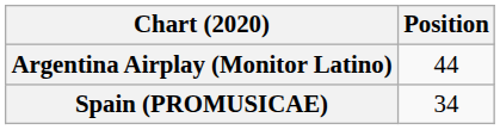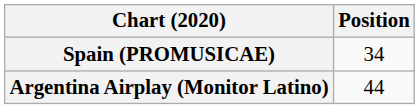rows swapped: Argentina Airplay (Monitor Latino) <-> Spain (PROMUSICAE)
